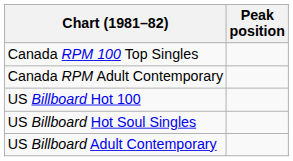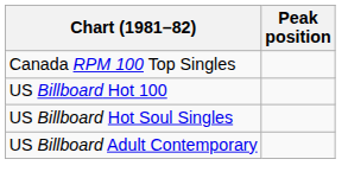- row: Canada RPM Adult Contemporary
